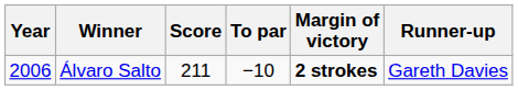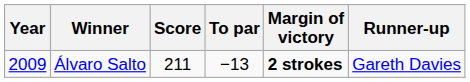Álvaro Salto | Year: 2006 -> 2009
Álvaro Salto | To par: −10 -> −13
